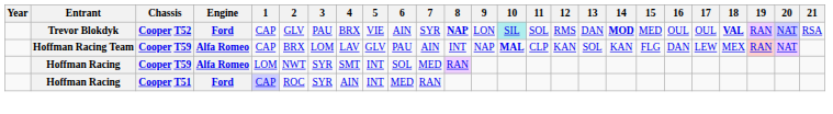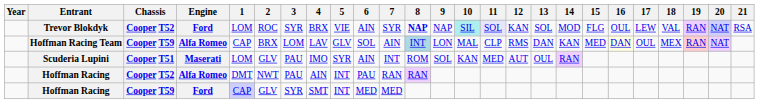Trevor Blokdyk | 1: CAP -> LOM
Trevor Blokdyk | 2: GLV -> ROC
Trevor Blokdyk | 3: PAU -> SYR
Trevor Blokdyk | 9: LON -> NAP
Trevor Blokdyk | 11: no background -> lavender background
Trevor Blokdyk | 12: RMS -> KAN
Trevor Blokdyk | 13: DAN -> SOL
Trevor Blokdyk | 14: bold -> normal
Trevor Blokdyk | 15: MED -> FLG
Trevor Blokdyk | 17: OUL -> LEW
Trevor Blokdyk | 18: bold -> normal
Hoffman Racing Team | 6: PAU -> SOL
Hoffman Racing Team | 8: no background -> lightblue background
Hoffman Racing Team | 9: NAP -> LON
Hoffman Racing Team | 10: bold -> normal
Hoffman Racing Team | 12: KAN -> RMS
Hoffman Racing Team | 13: SOL -> DAN
Hoffman Racing Team | 15: FLG -> MED
Hoffman Racing Team | 16: no background -> lightyellow background
Hoffman Racing Team | 17: LEW -> OUL
+ row: Scuderia Lupini | Cooper T51 | Maserati | LOM | GLV | PAU | IMO | SYR | AIN | INT | ROM | SOL | KAN | MED | AUT | OUL | RAN
Hoffman Racing / Alfa Romeo | Chassis: Cooper T59 -> Cooper T52
Hoffman Racing / Alfa Romeo | 1: LOM -> DMT
Hoffman Racing / Alfa Romeo | 3: SYR -> PAU
Hoffman Racing / Alfa Romeo | 4: SMT -> AIN
Hoffman Racing / Alfa Romeo | 6: SOL -> PAU
Hoffman Racing / Alfa Romeo | 7: MED -> RAN
Hoffman Racing / Ford | Chassis: Cooper T51 -> Cooper T59
Hoffman Racing / Ford | 2: ROC -> GLV
Hoffman Racing / Ford | 4: AIN -> SMT
Hoffman Racing / Ford | 7: RAN -> MED
